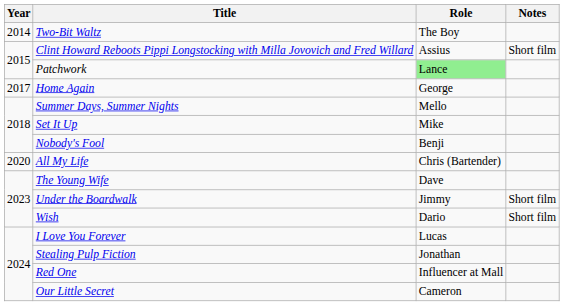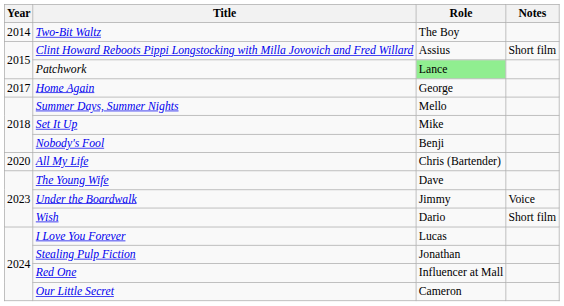Under the Boardwalk | Notes: Short film -> Voice
